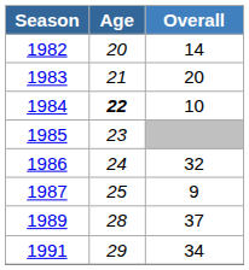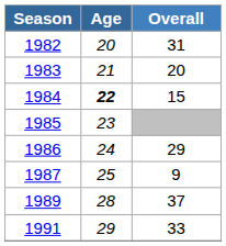1982 | Overall: 14 -> 31
1984 | Overall: 10 -> 15
1986 | Overall: 32 -> 29
1991 | Overall: 34 -> 33
